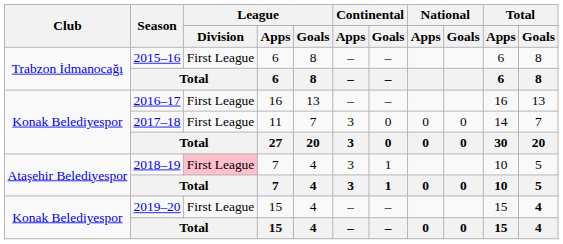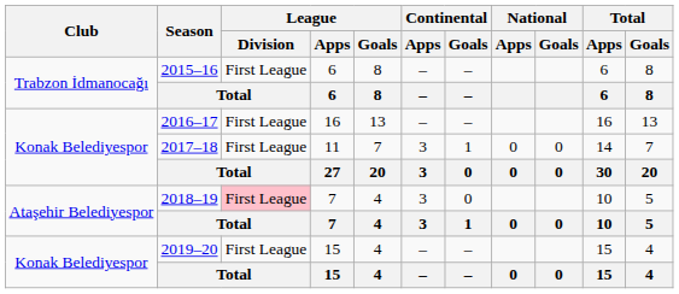2017–18 | Continental / Goals: 0 -> 1
2018–19 | Continental / Goals: 1 -> 0
2019–20 | Total / Goals: bold -> normal
